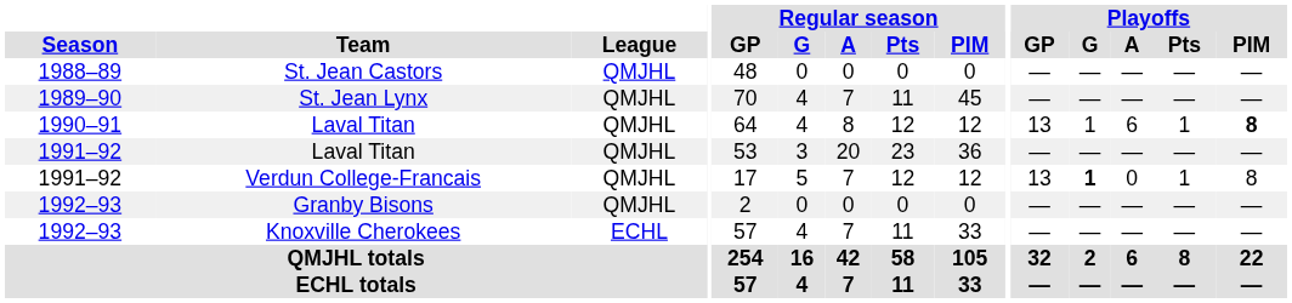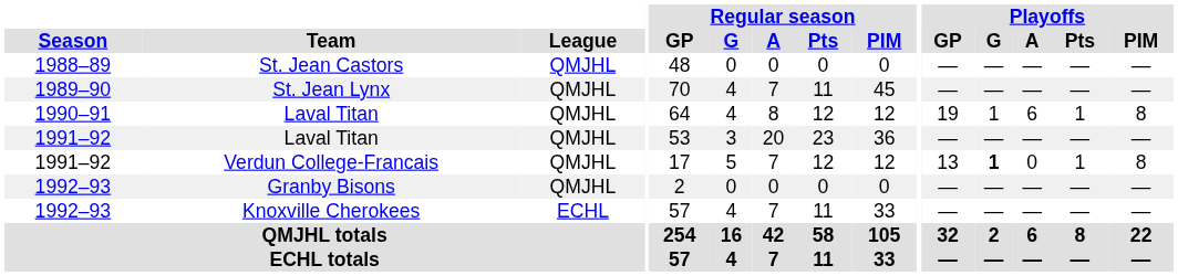1990–91 / Laval Titan | Playoffs / GP: 13 -> 19
1990–91 / Laval Titan | Playoffs / PIM: bold -> normal
